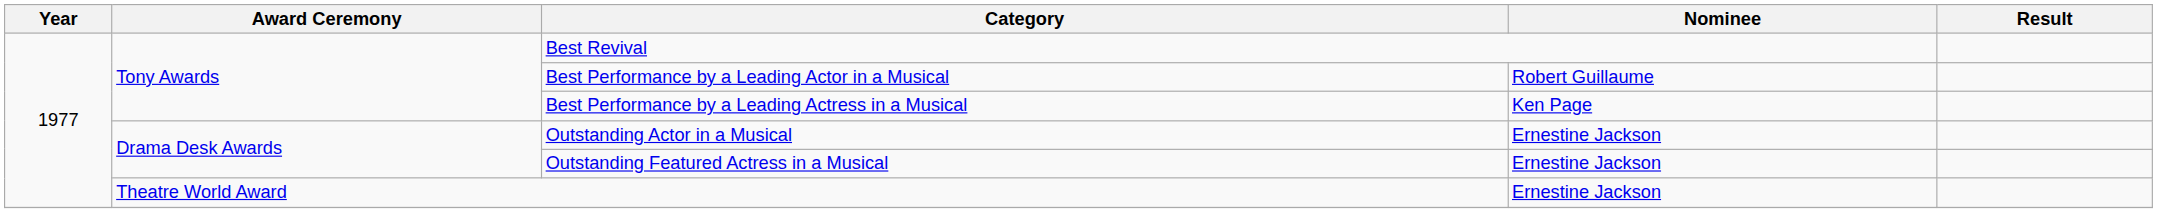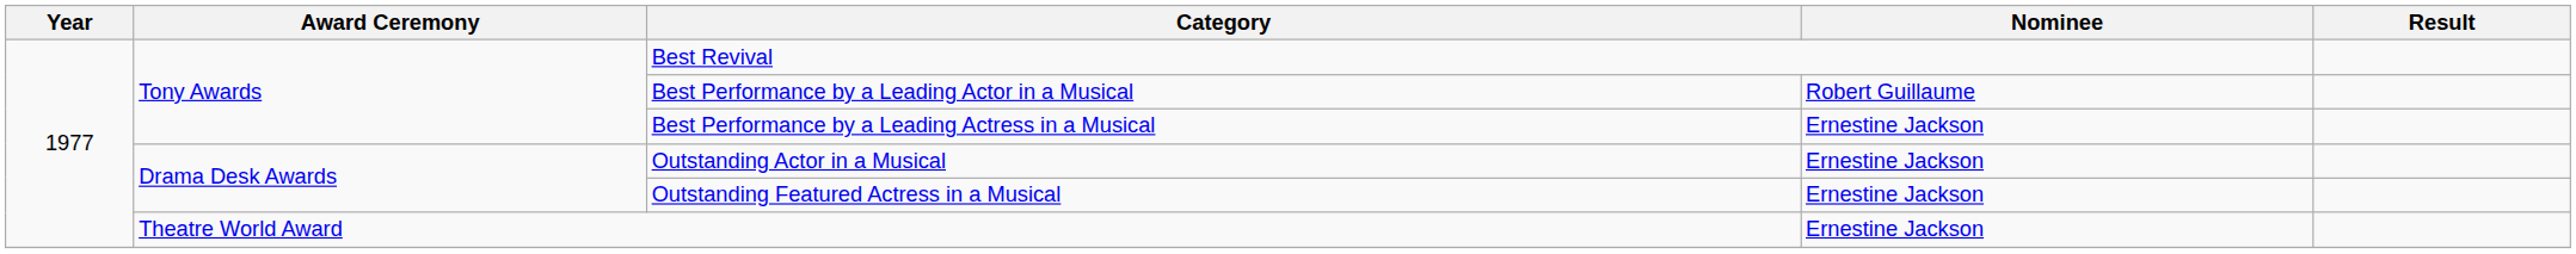Best Performance by a Leading Actress in a Musical | Nominee: Ken Page -> Ernestine Jackson
